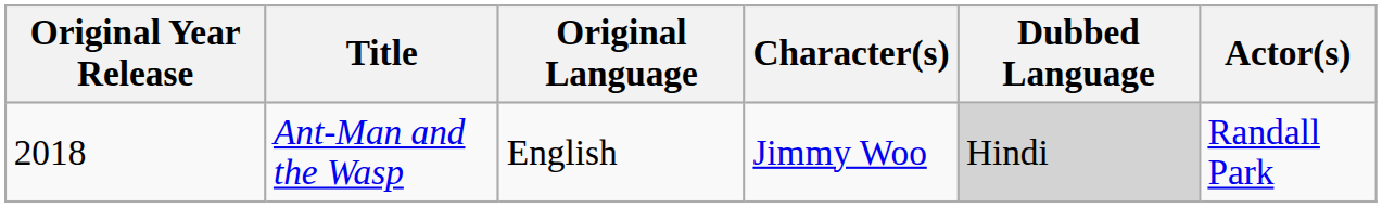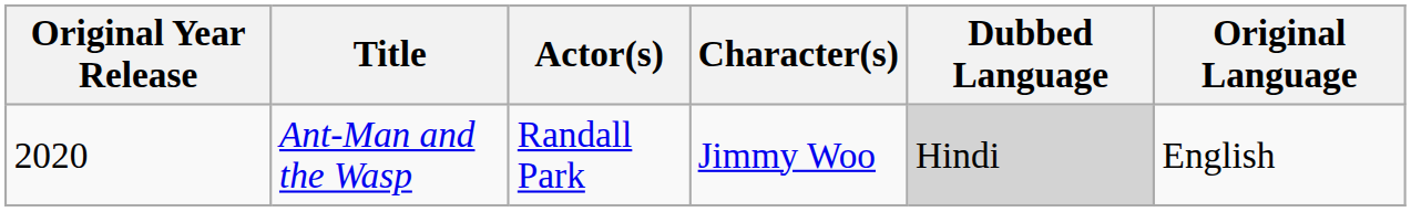columns swapped: Actor(s) <-> Original Language
Ant-Man and the Wasp | Original Year Release: 2018 -> 2020
